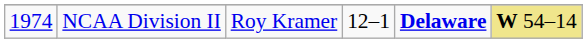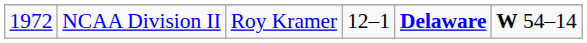NCAA Division II | column 1: 1974 -> 1972
NCAA Division II | column 6: khaki background -> no background
